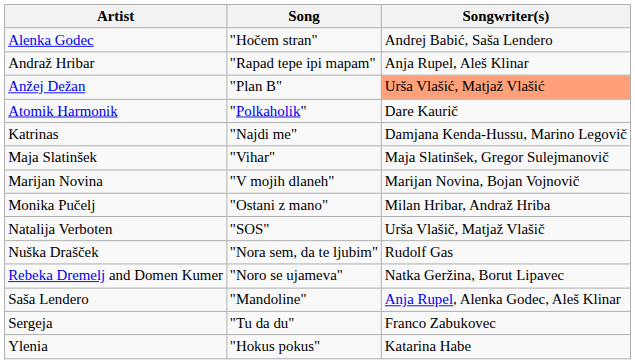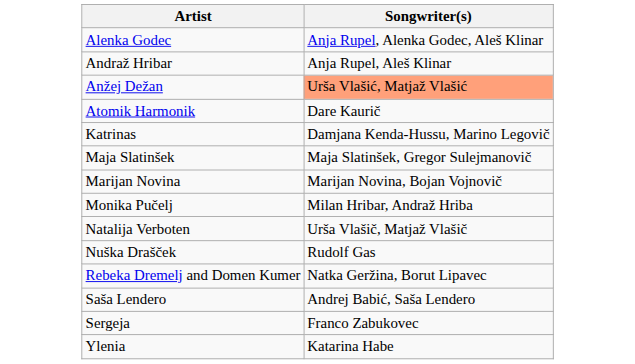- column: Song | "Hočem stran" | "Rapad tepe ipi mapam" | "Plan B" | "Polkaholik" | "Najdi me" | "Vihar" | "V mojih dlaneh" | "Ostani z mano" | "SOS" | "Nora sem, da te ljubim" | "Noro se ujameva" | "Mandoline" | "Tu da du" | "Hokus pokus"
Alenka Godec | Songwriter(s): Andrej Babić, Saša Lendero -> Anja Rupel, Alenka Godec, Aleš Klinar
Saša Lendero | Songwriter(s): Anja Rupel, Alenka Godec, Aleš Klinar -> Andrej Babić, Saša Lendero
